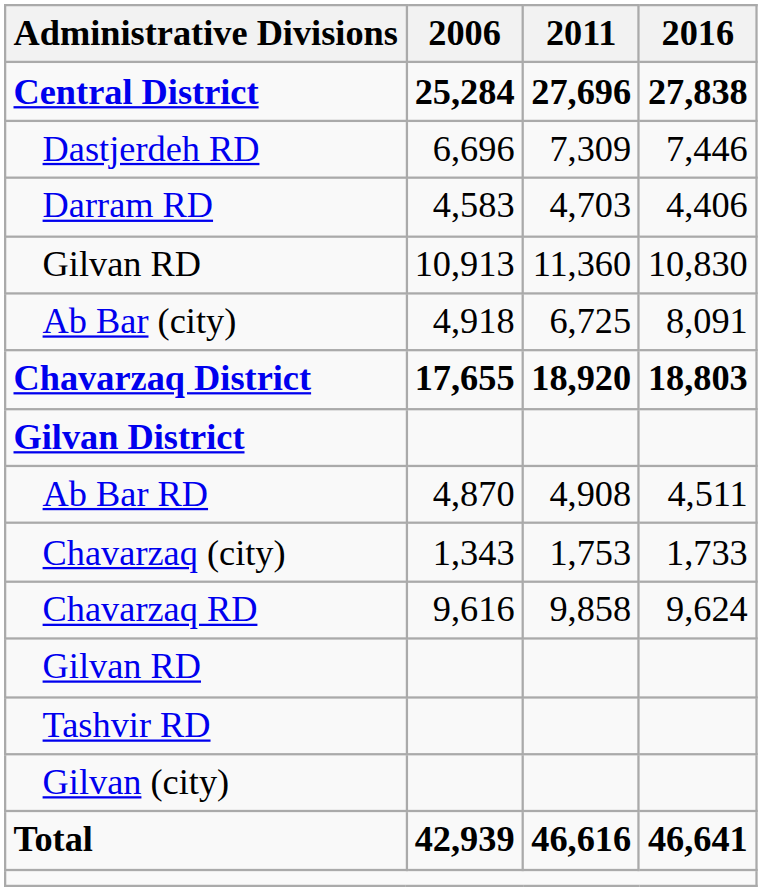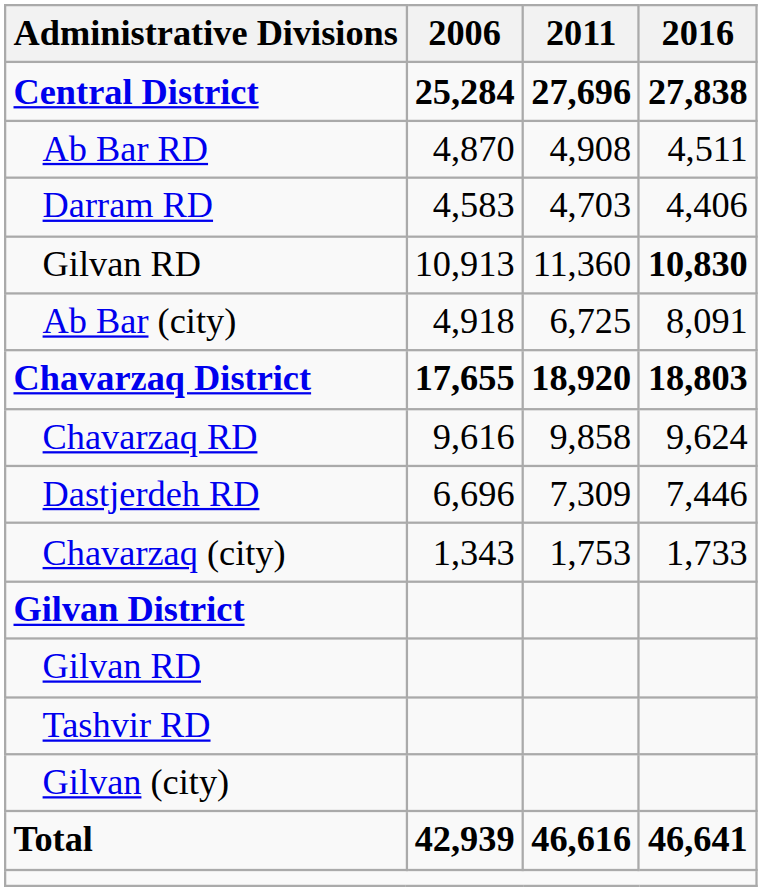rows swapped: Ab Bar RD <-> Dastjerdeh RD
Gilvan RD / 10,913 | 2016: normal -> bold
rows swapped: Chavarzaq RD <-> Gilvan District
